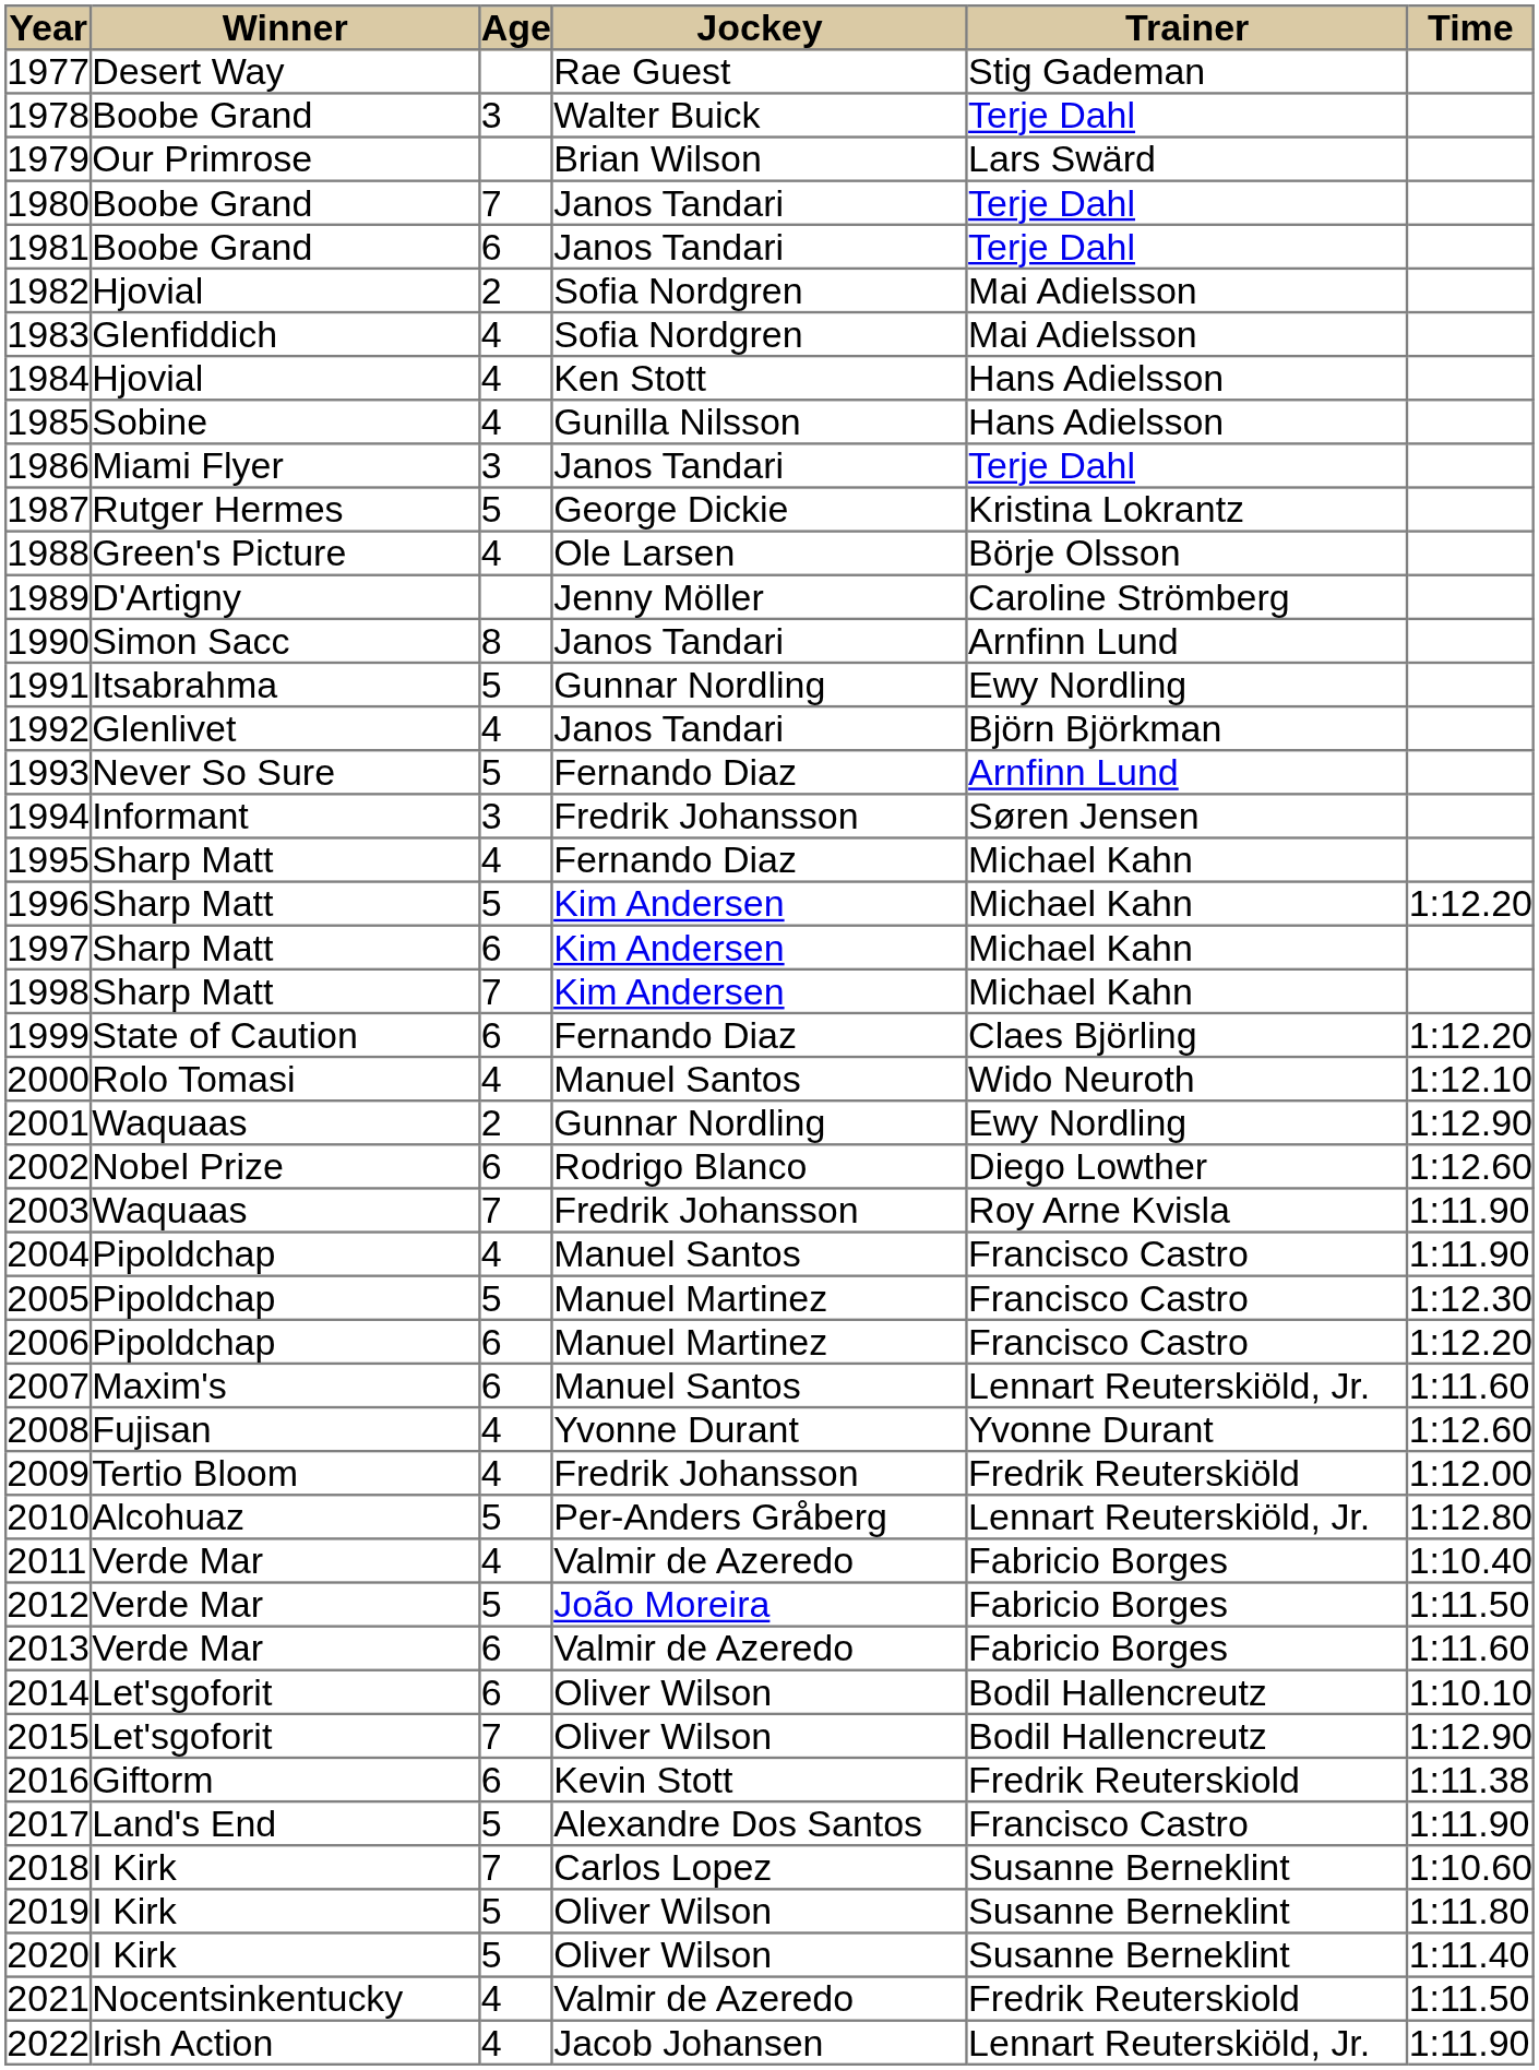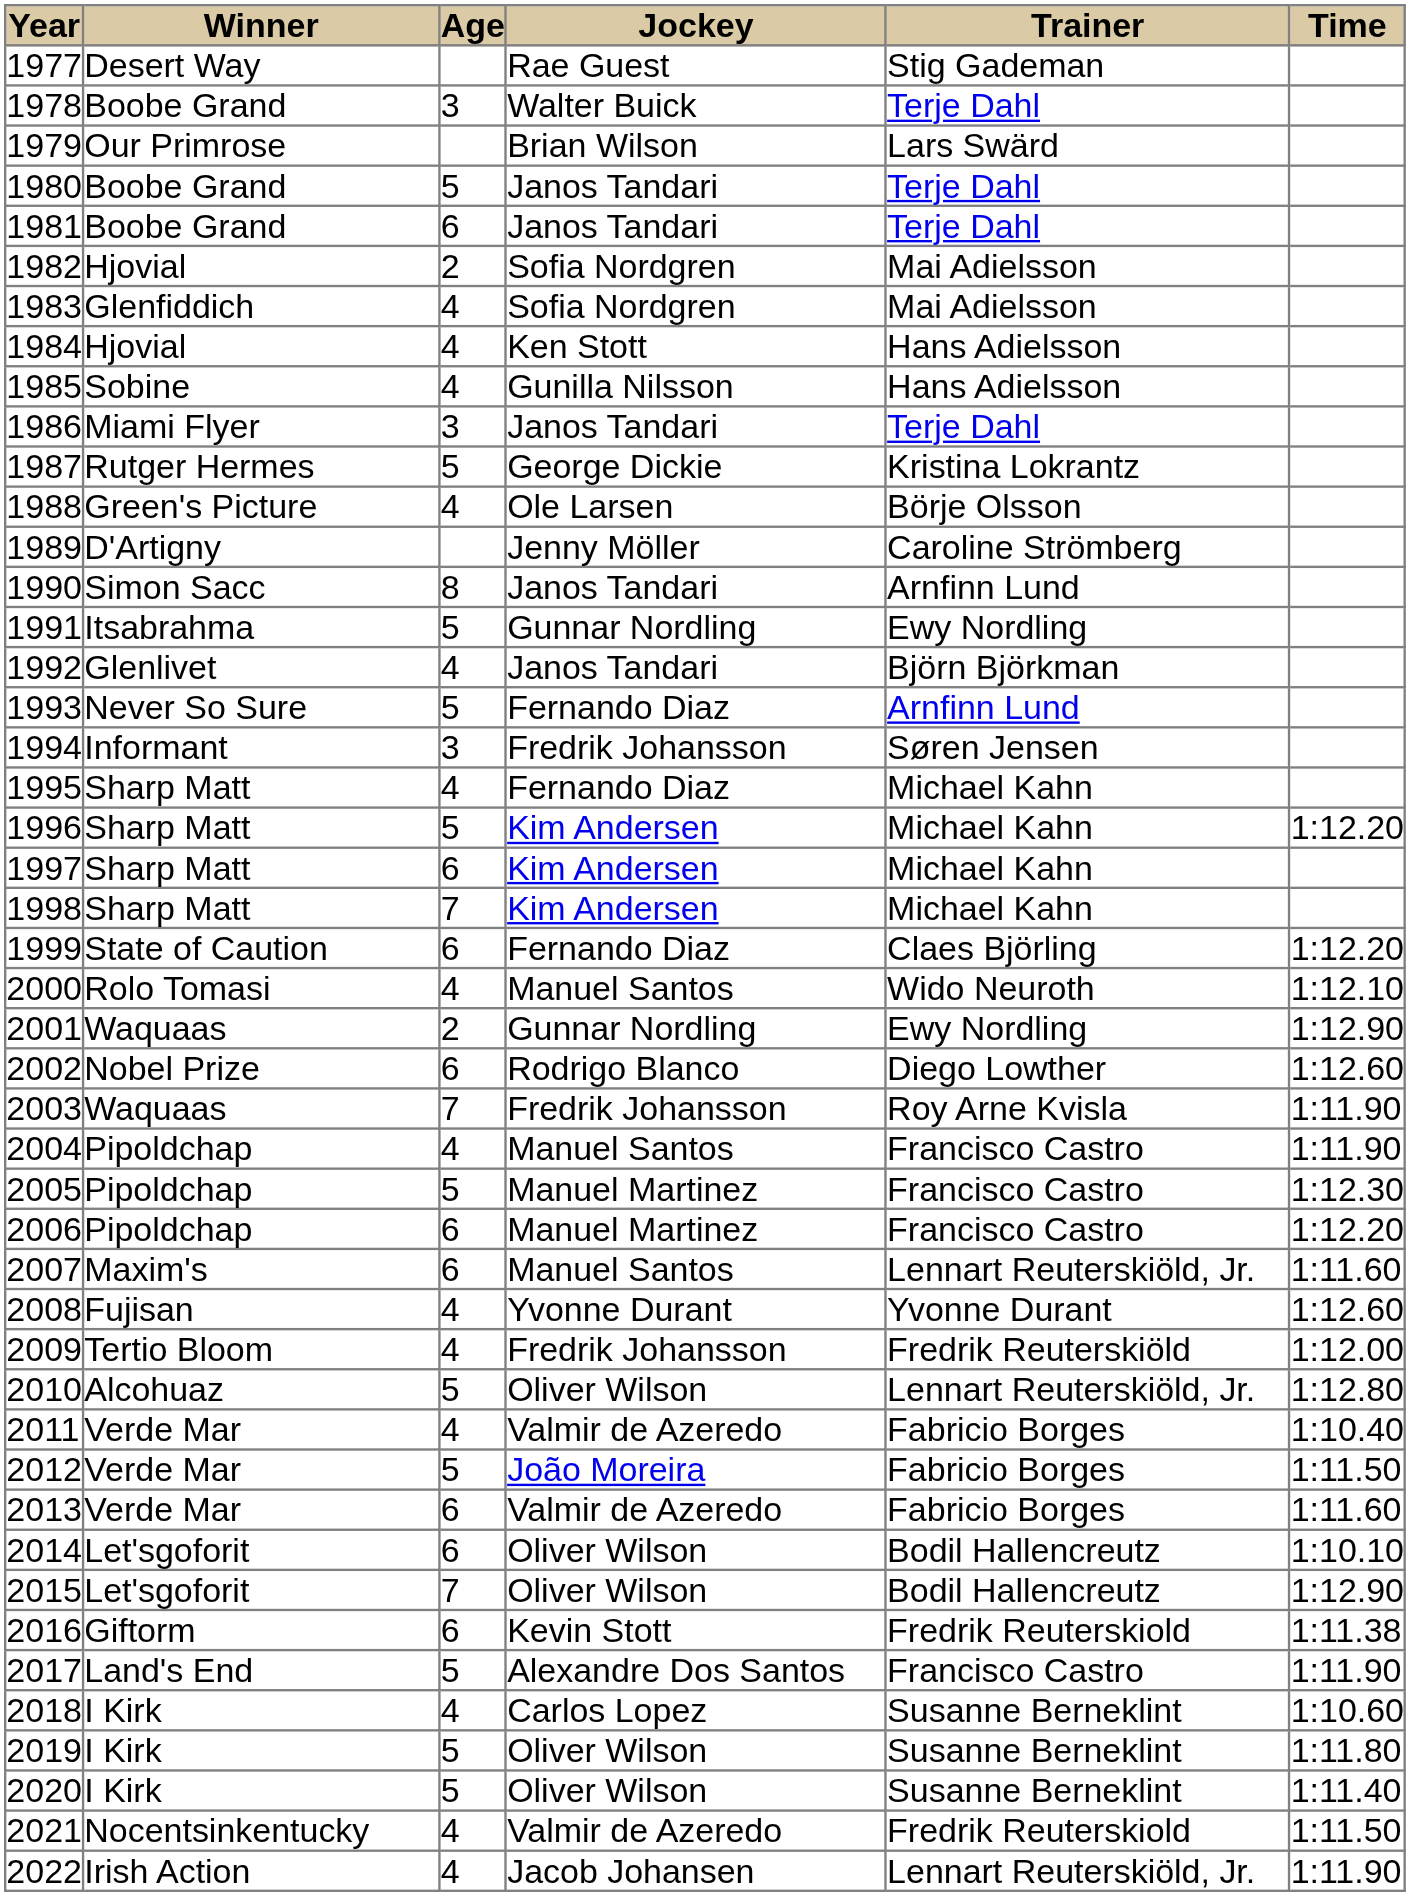1980 | Age: 7 -> 5
2010 | Jockey: Per-Anders Gråberg -> Oliver Wilson
2018 | Age: 7 -> 4
